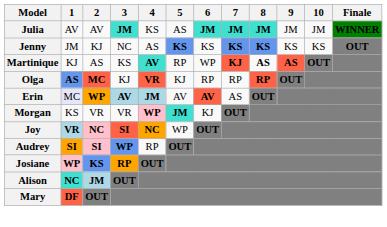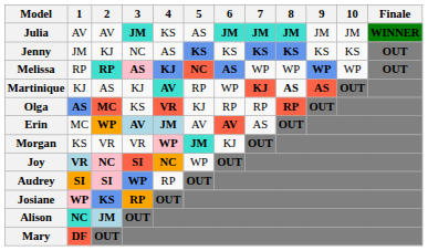+ row: Melissa | RP | RP | AS | KJ | NC | AS | WP | WP | WP | WP | OUT
Martinique | 3: KS -> KJ
Olga | 3: KJ -> KS
Erin | 1: lavender background -> no background
